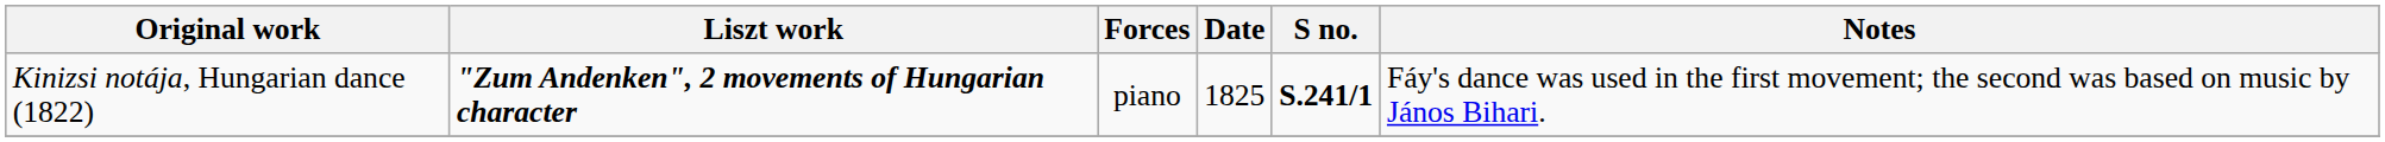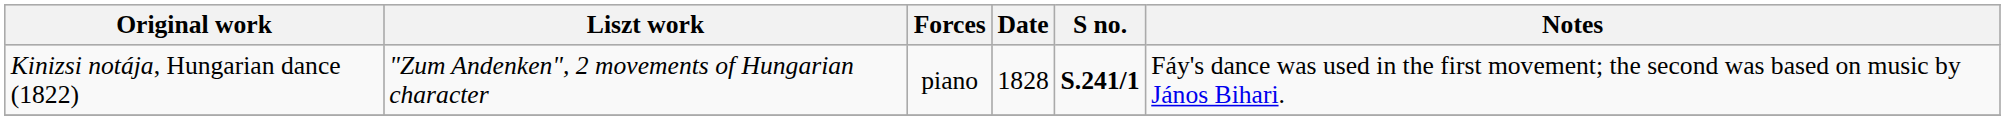Kinizsi notája, Hungarian dance (1822) | Liszt work: bold -> normal
Kinizsi notája, Hungarian dance (1822) | Date: 1825 -> 1828
